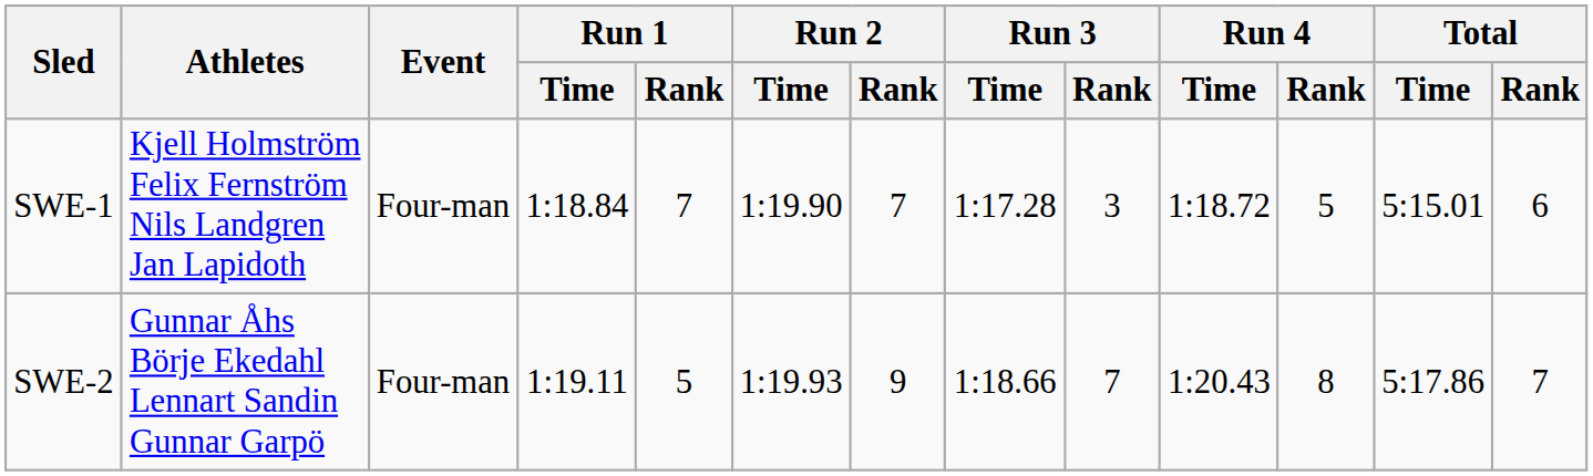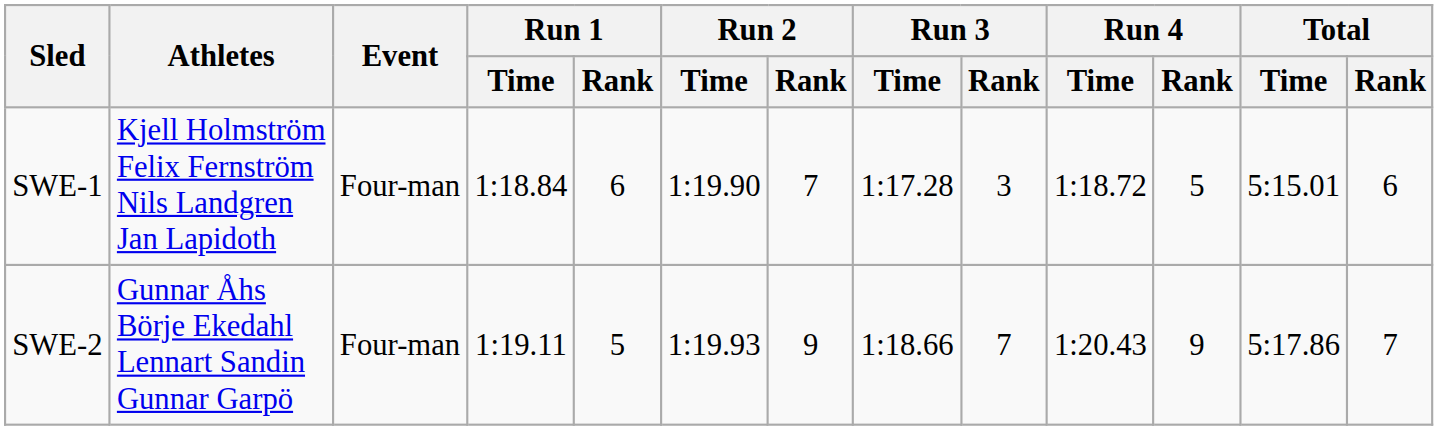SWE-1 | Run 1 / Rank: 7 -> 6
SWE-2 | Run 4 / Rank: 8 -> 9
